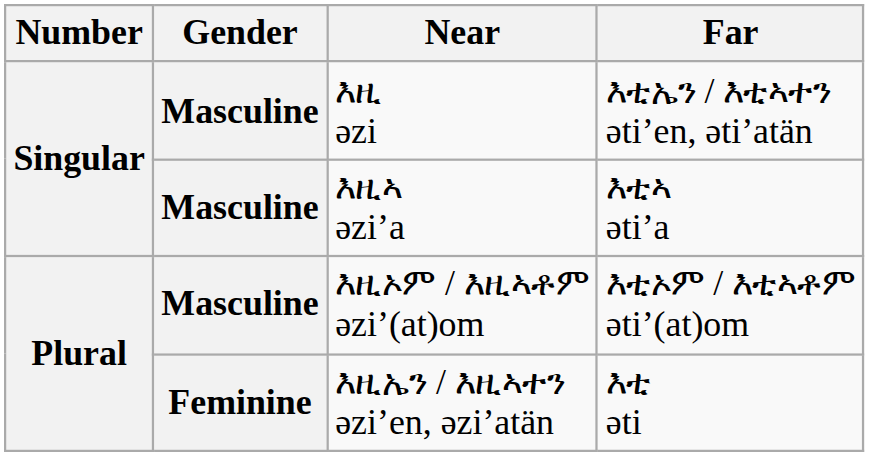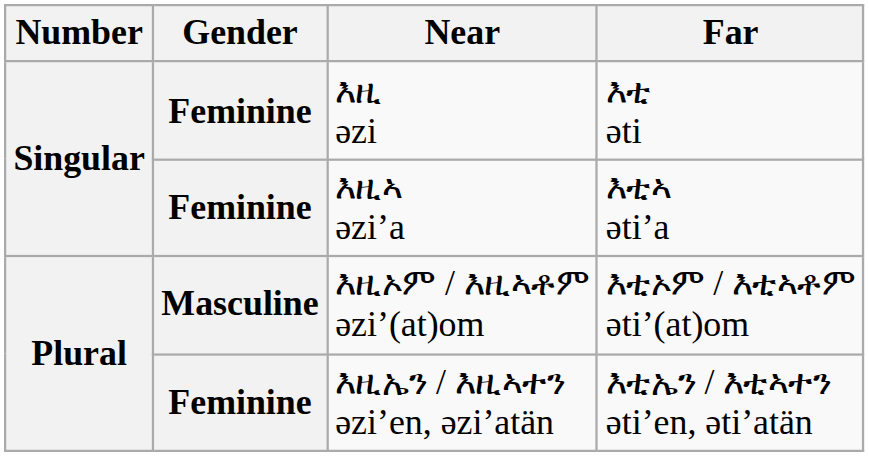እዚ ǝzi | Gender: Masculine -> Feminine
እዚ ǝzi | Far: እቲኤን / እቲኣተን ǝti’en, ǝti’atän -> እቲ ǝti
እዚኣ ǝzi’a | Gender: Masculine -> Feminine
እዚኤን / እዚኣተን ǝzi’en, ǝzi’atän | Far: እቲ ǝti -> እቲኤን / እቲኣተን ǝti’en, ǝti’atän
